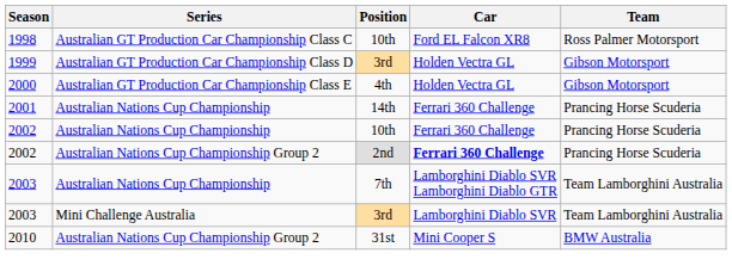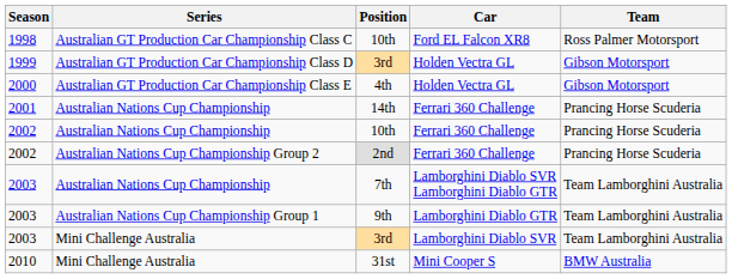2nd | Car: bold -> normal
+ row: 2003 | Australian Nations Cup Championship Group 1 | 9th | Lamborghini Diablo GTR | Team Lamborghini Australia
31st | Series: Australian Nations Cup Championship Group 2 -> Mini Challenge Australia
